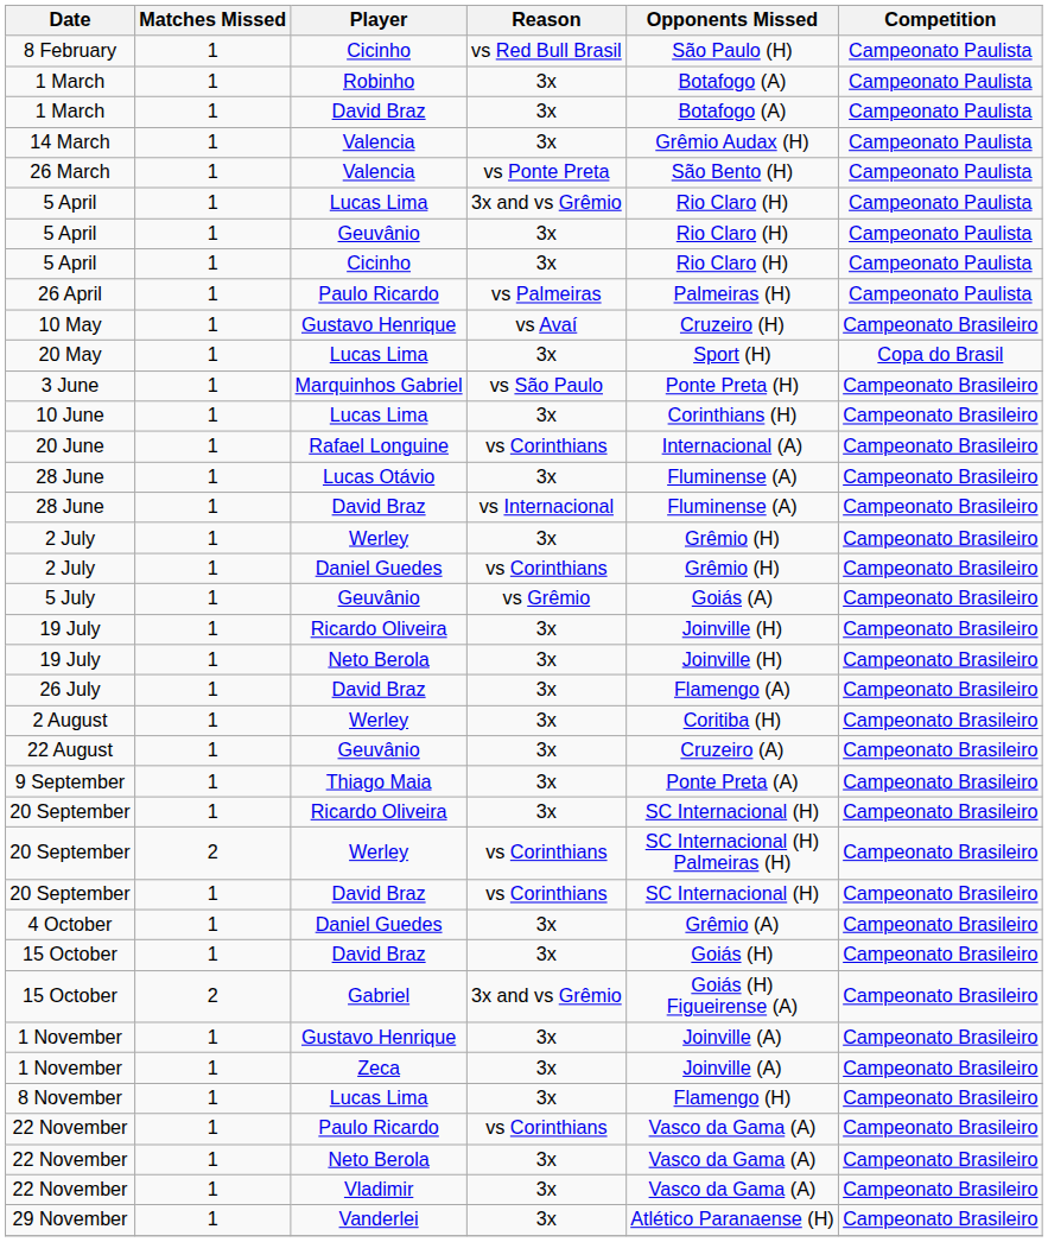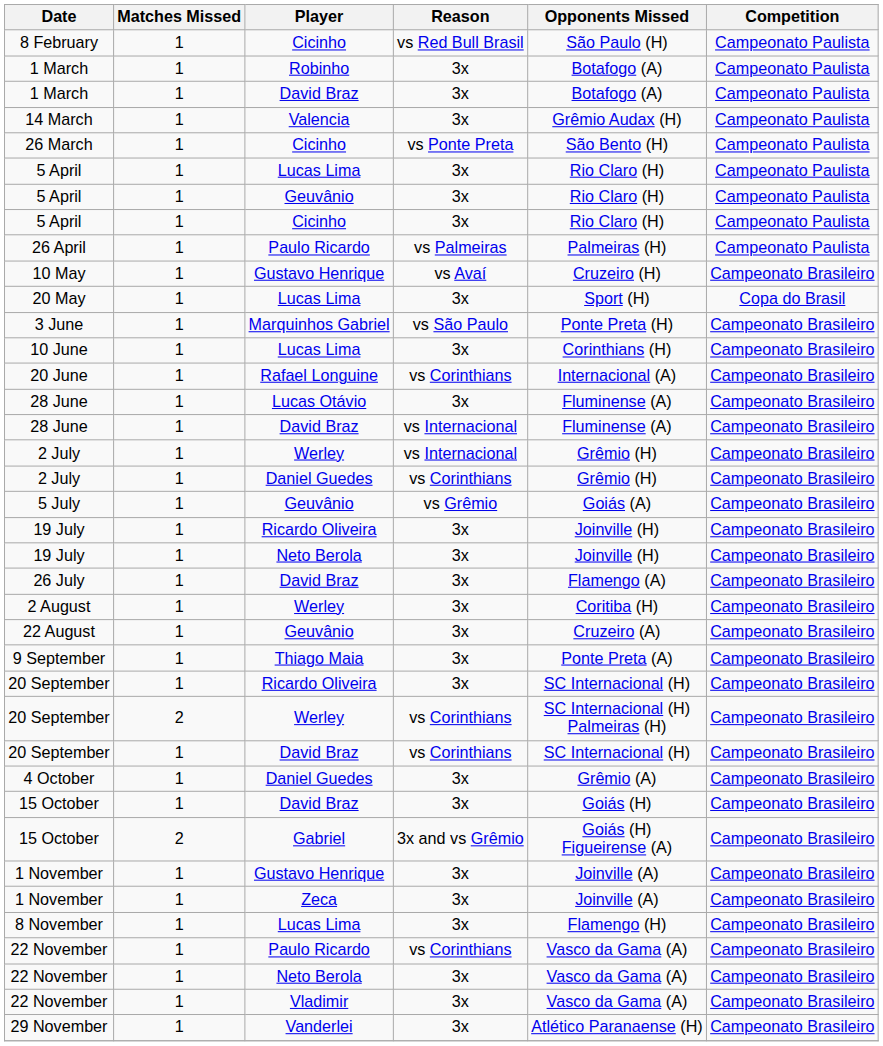+ row: 26 March | 1 | Cicinho | vs Ponte Preta | São Bento (H) | Campeonato Paulista
- row: 26 March | 1 | Valencia | vs Ponte Preta | São Bento (H) | Campeonato Paulista
5 April / Lucas Lima | Reason: 3x and vs Grêmio -> 3x
2 July / Werley | Reason: 3x -> vs Internacional
